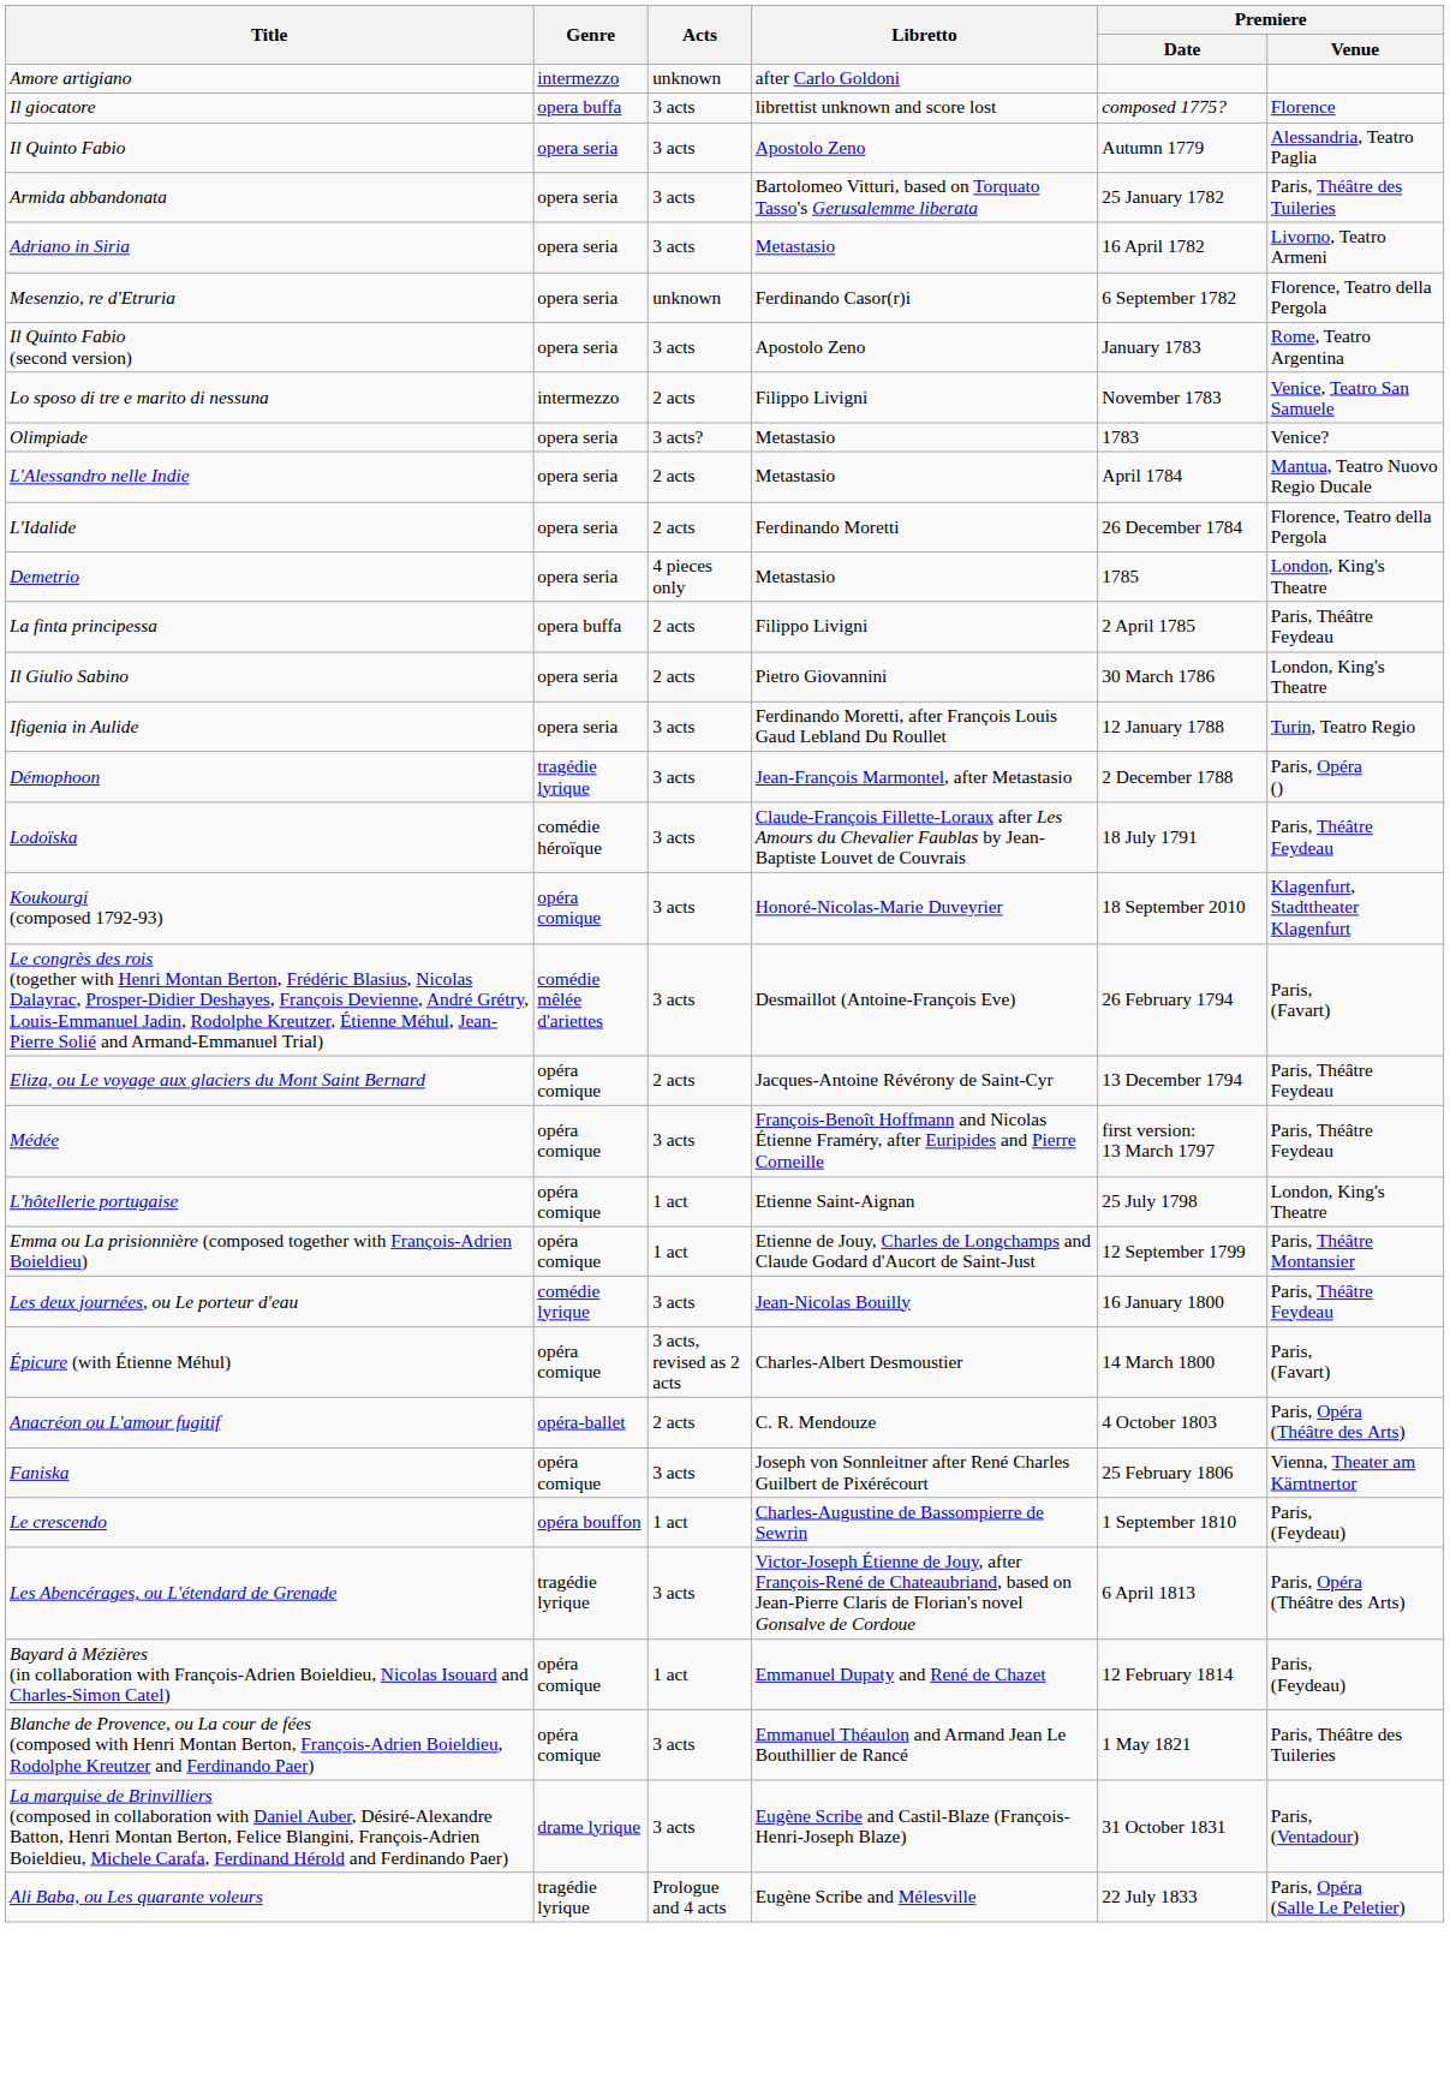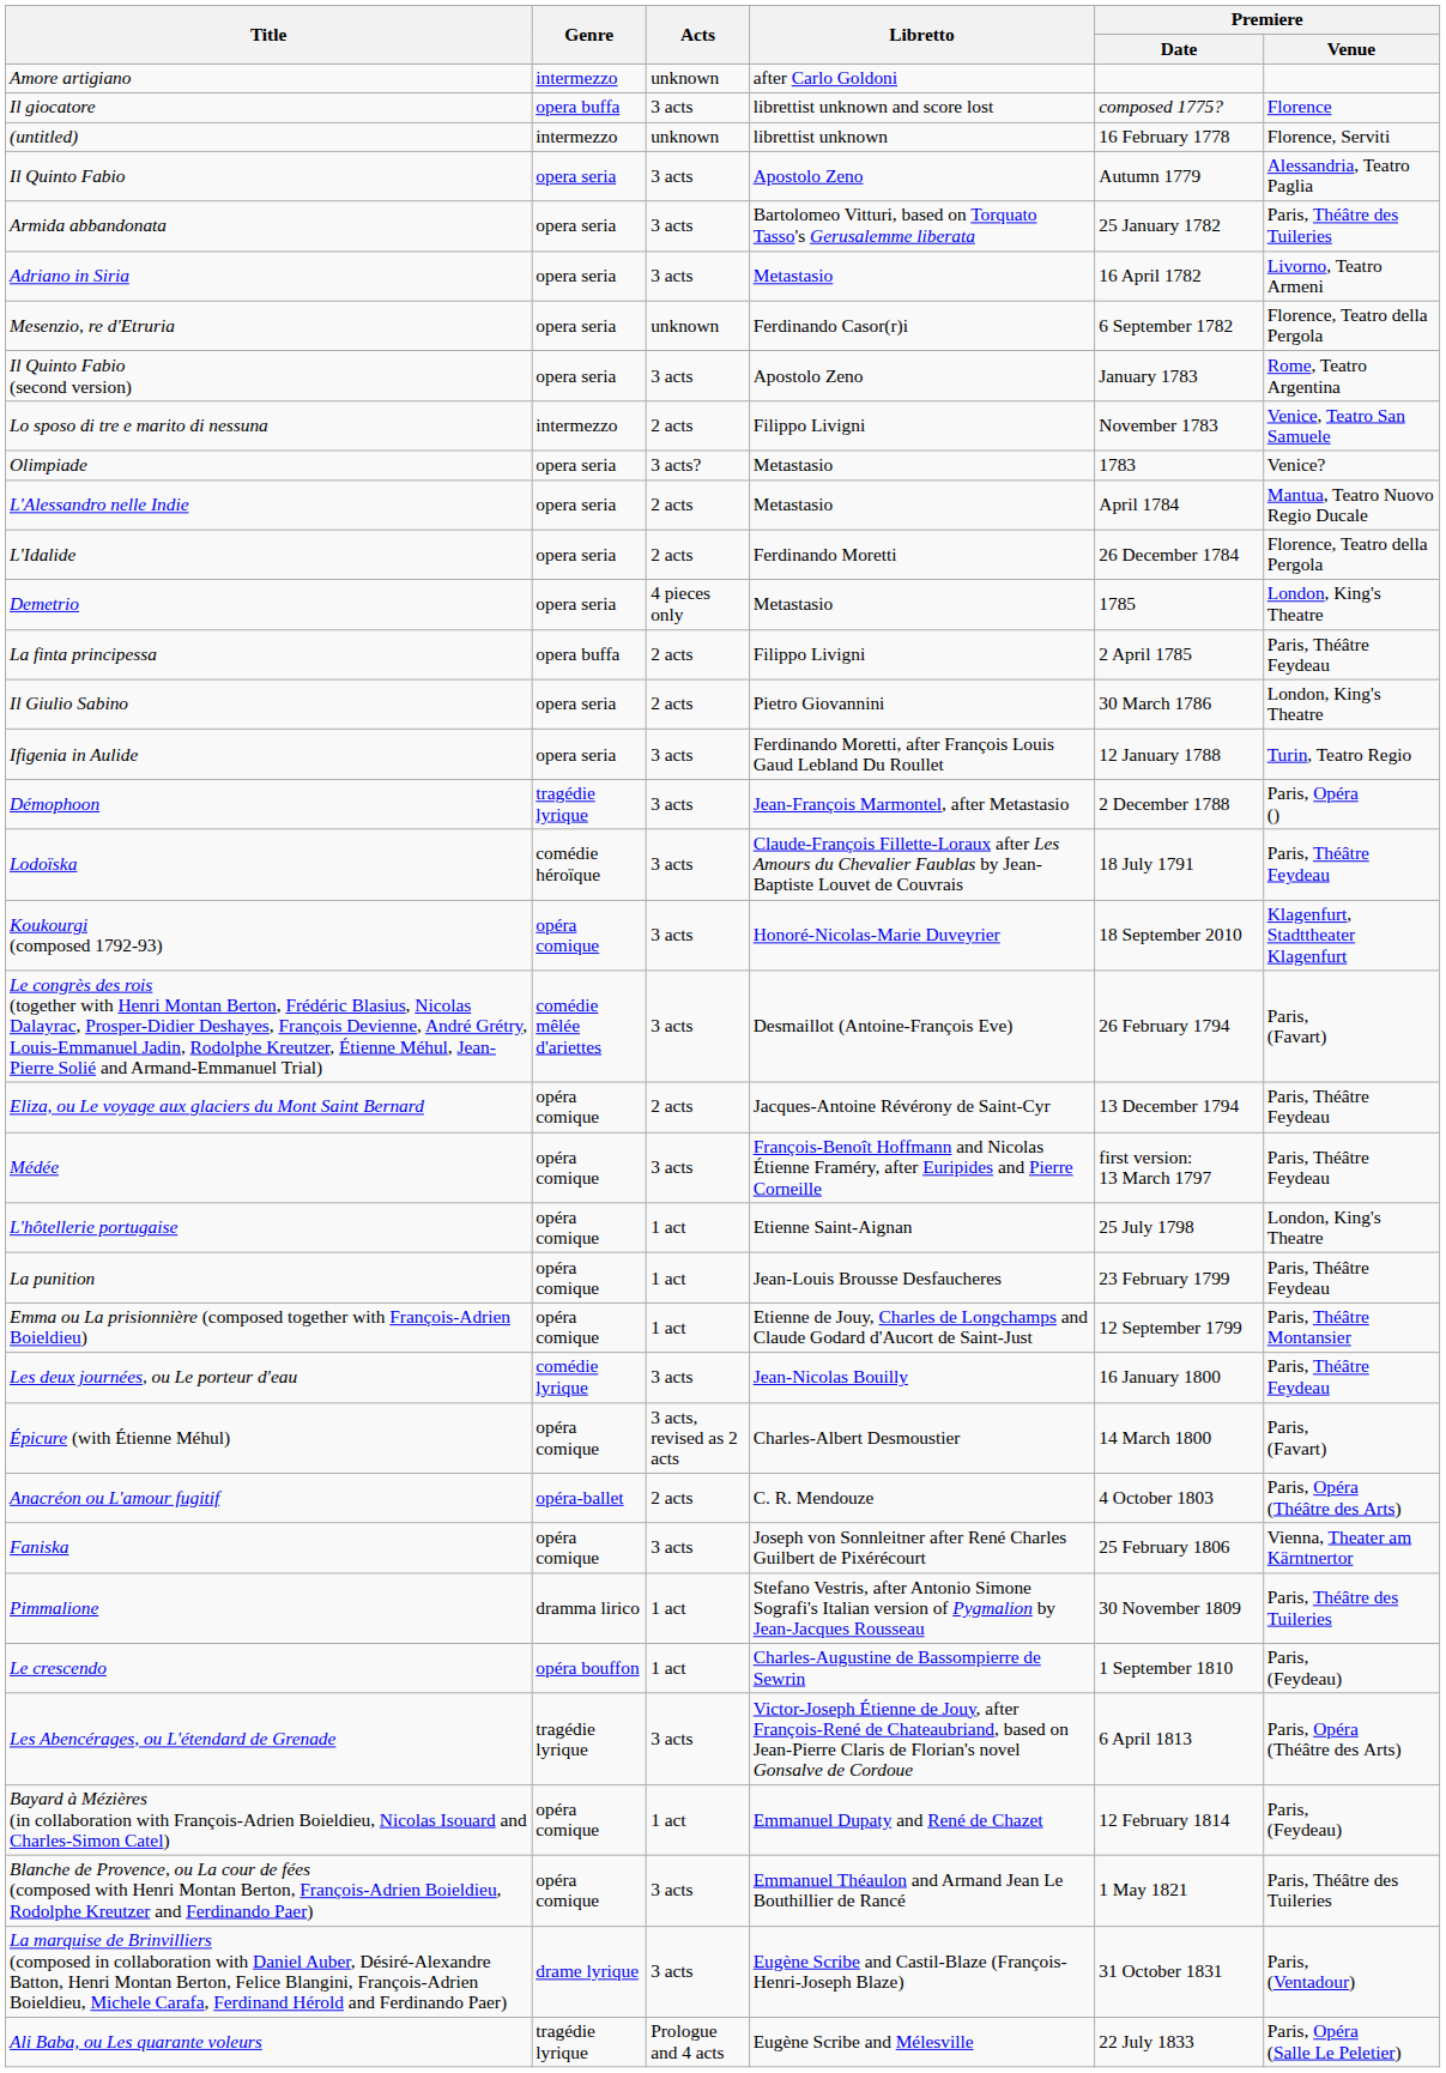+ row: (untitled) | intermezzo | unknown | librettist unknown | 16 February 1778 | Florence, Serviti
+ row: La punition | opéra comique | 1 act | Jean-Louis Brousse Desfaucheres | 23 February 1799 | Paris, Théâtre Feydeau
+ row: Pimmalione | dramma lirico | 1 act | Stefano Vestris, after Antonio Simone Sografi's Italian version of Pygmalion by Jean-Jacques Rousseau | 30 November 1809 | Paris, Théâtre des Tuileries
